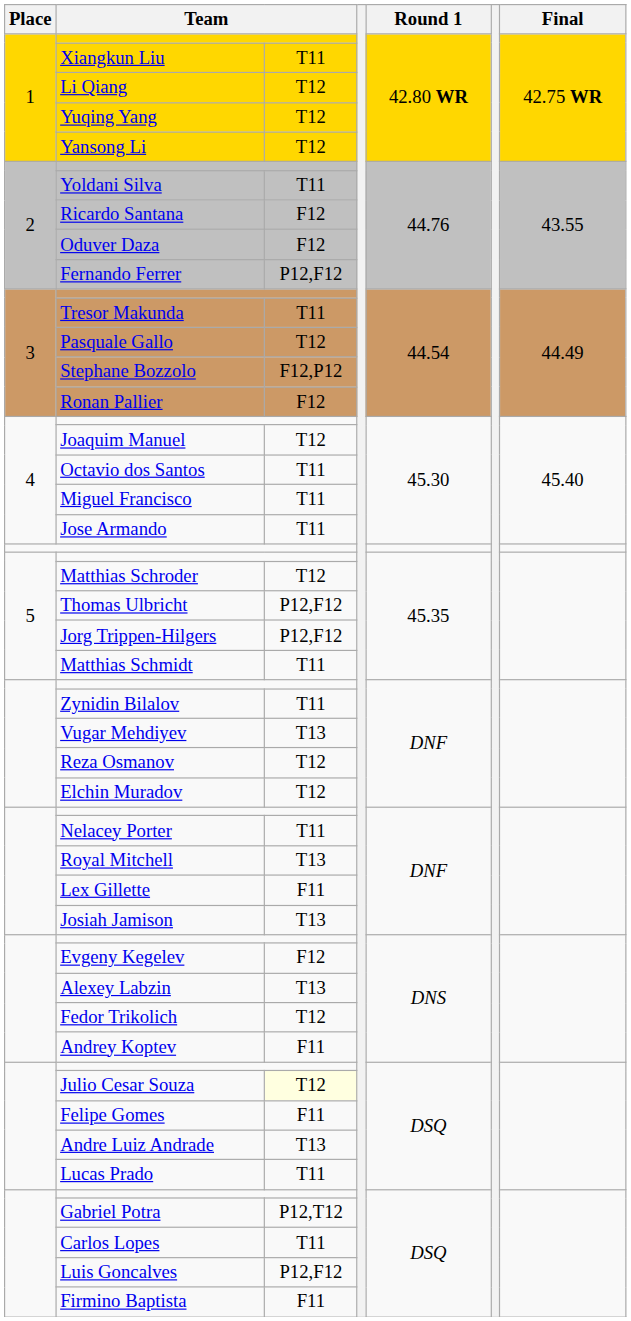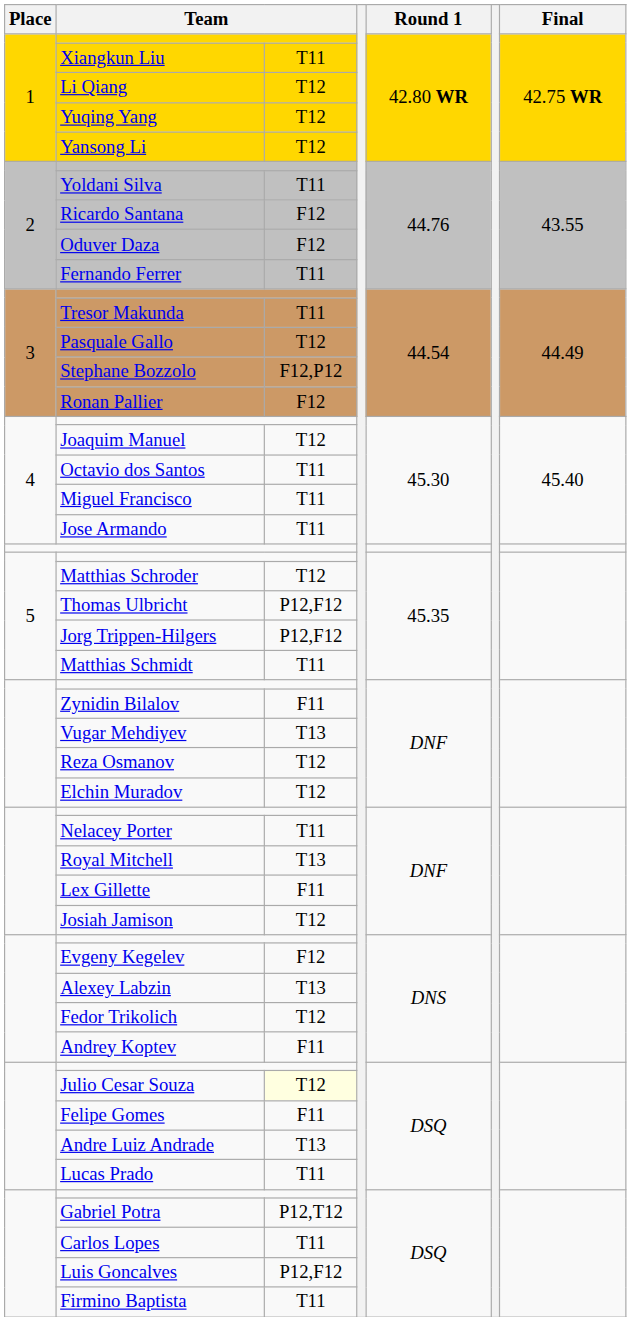Fernando Ferrer | column 3: P12,F12 -> T11
Zynidin Bilalov | column 3: T11 -> F11
Josiah Jamison | column 3: T13 -> T12
Firmino Baptista | column 3: F11 -> T11
